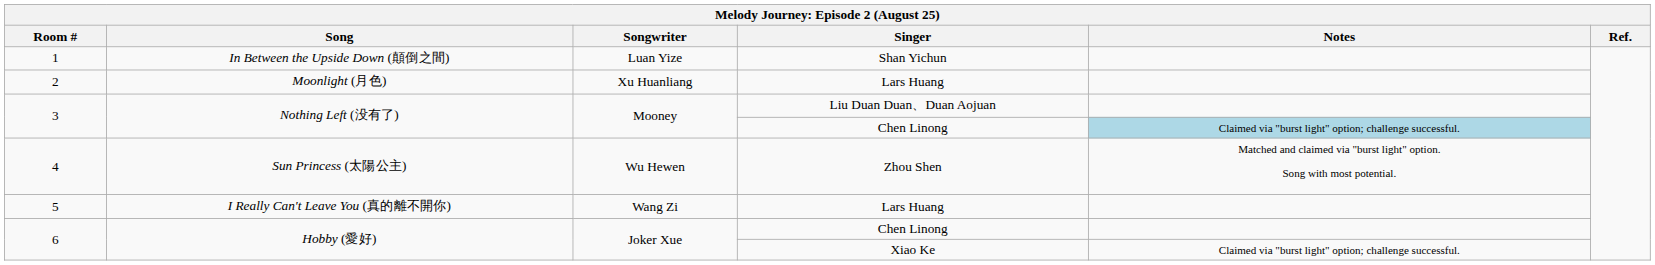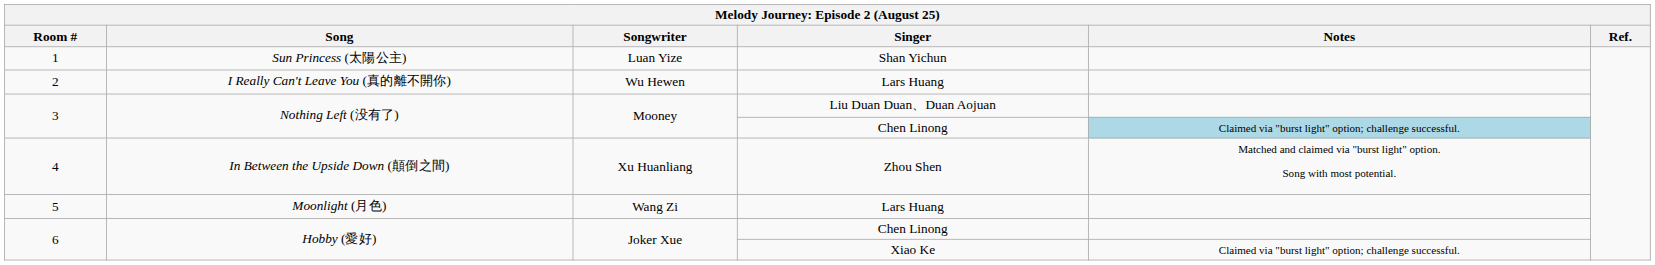1 | Song: In Between the Upside Down (顛倒之間) -> Sun Princess (太陽公主)
2 | Song: Moonlight (月色) -> I Really Can't Leave You (真的離不開你)
2 | Songwriter: Xu Huanliang -> Wu Hewen
4 | Song: Sun Princess (太陽公主) -> In Between the Upside Down (顛倒之間)
4 | Songwriter: Wu Hewen -> Xu Huanliang
5 | Song: I Really Can't Leave You (真的離不開你) -> Moonlight (月色)
